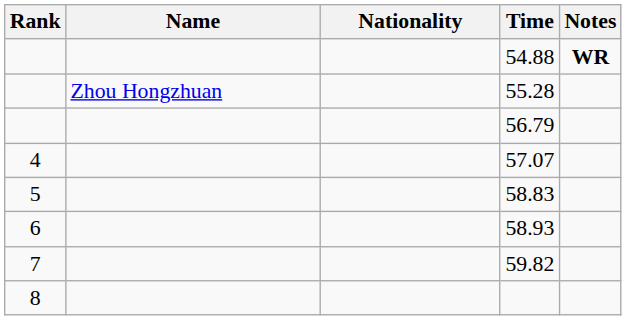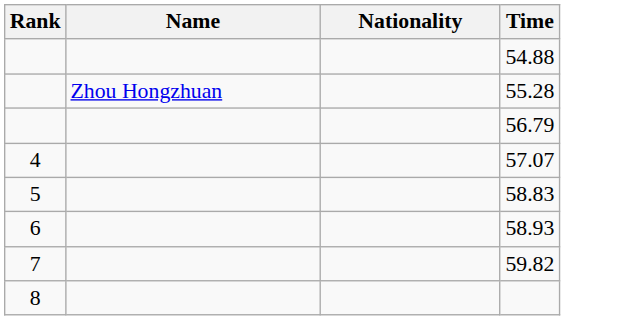- column: Notes | WR
